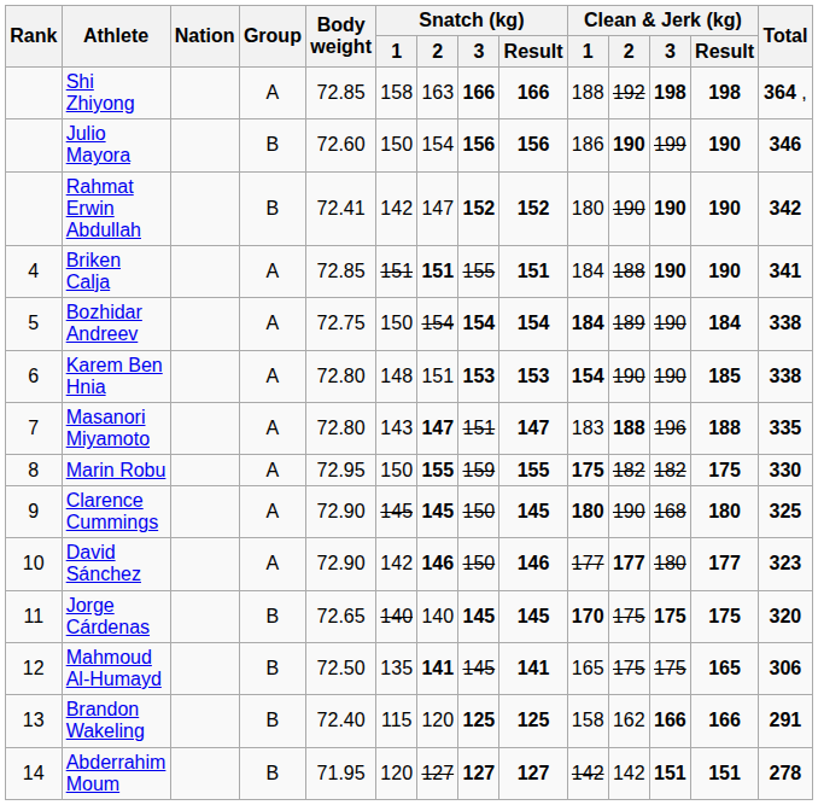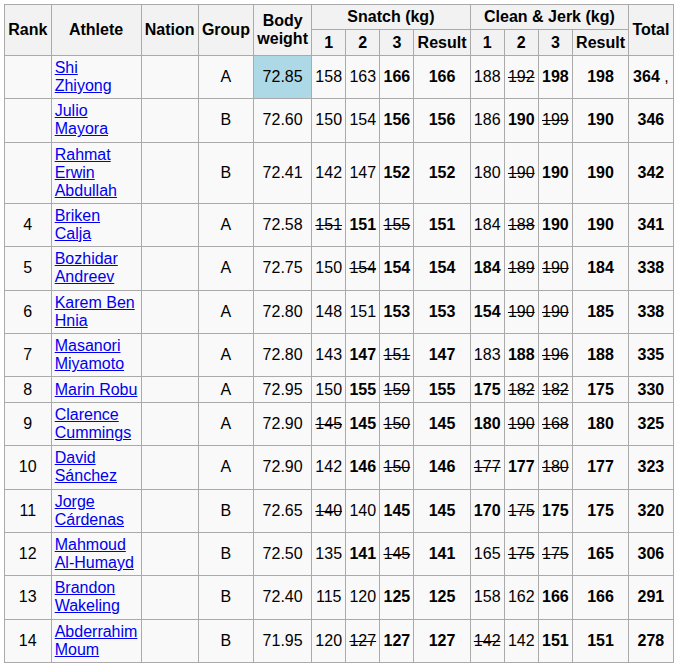Shi Zhiyong | Body weight: no background -> lightblue background
Briken Calja | Body weight: 72.85 -> 72.58
